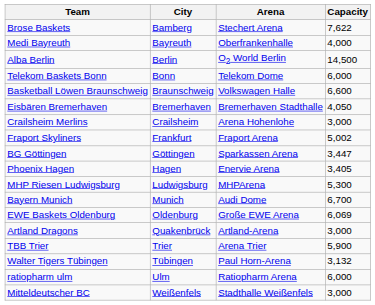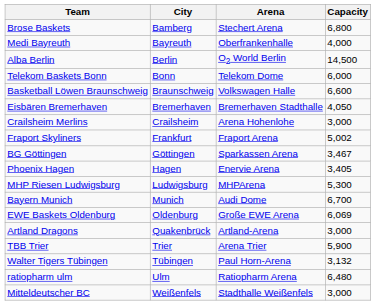Brose Baskets | Capacity: 7,622 -> 6,800
BG Göttingen | Capacity: 3,447 -> 3,467
ratiopharm ulm | Capacity: 6,000 -> 6,480
